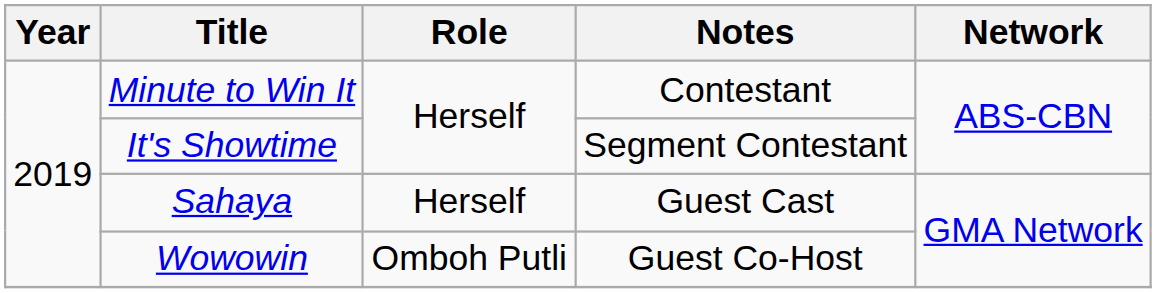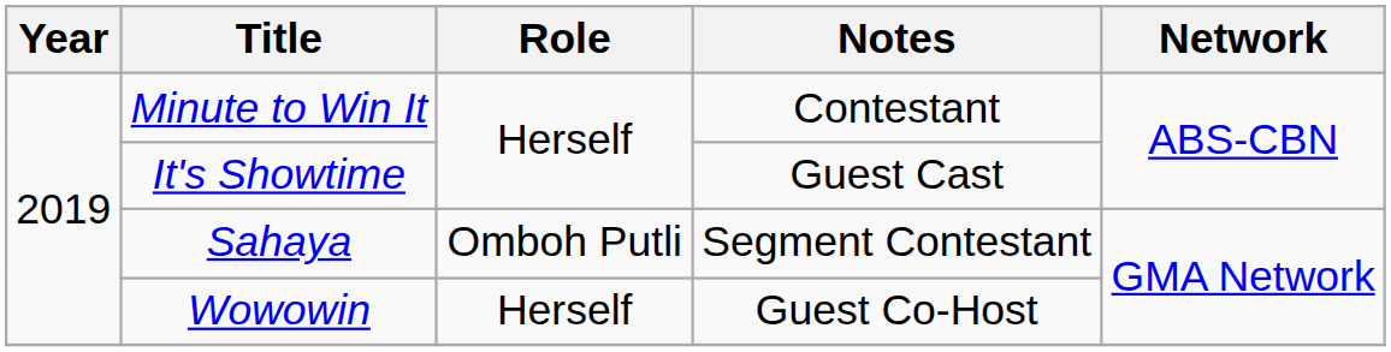It's Showtime | Notes: Segment Contestant -> Guest Cast
Sahaya | Role: Herself -> Omboh Putli
Sahaya | Notes: Guest Cast -> Segment Contestant
Wowowin | Role: Omboh Putli -> Herself
